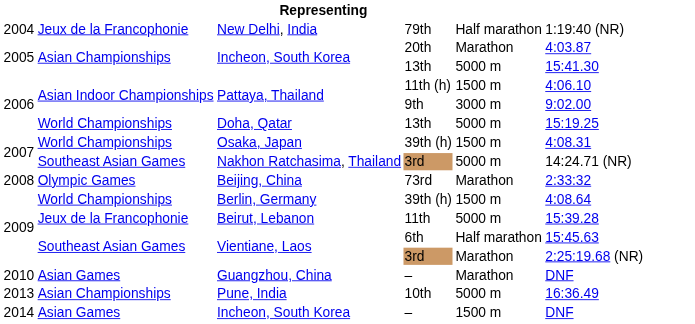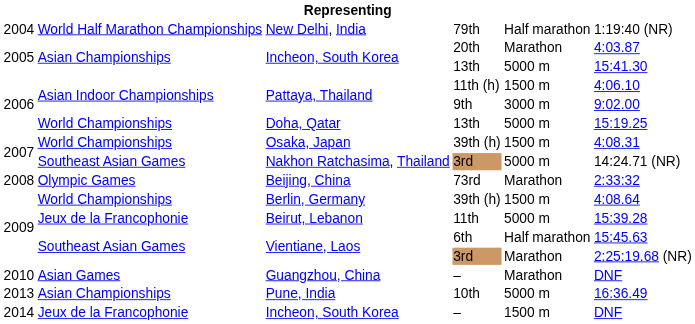New Delhi, India | column 2: Jeux de la Francophonie -> World Half Marathon Championships
Incheon, South Korea / – | column 2: Asian Games -> Jeux de la Francophonie
